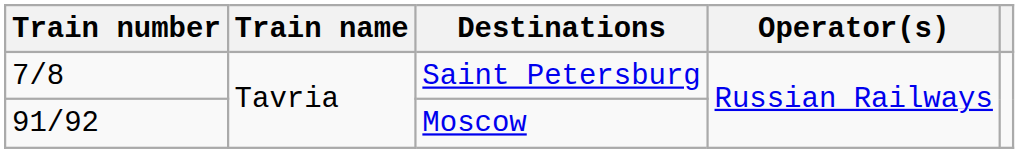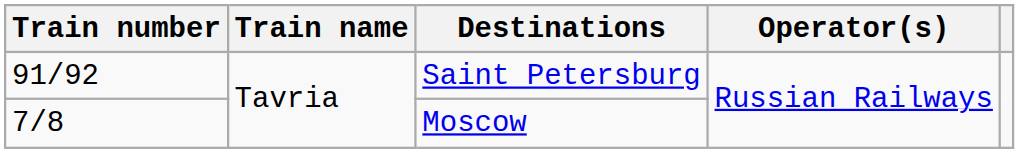Saint Petersburg | Train number: 7/8 -> 91/92
Moscow | Train number: 91/92 -> 7/8
